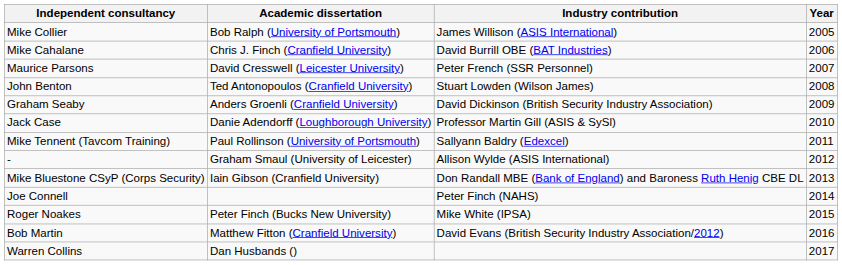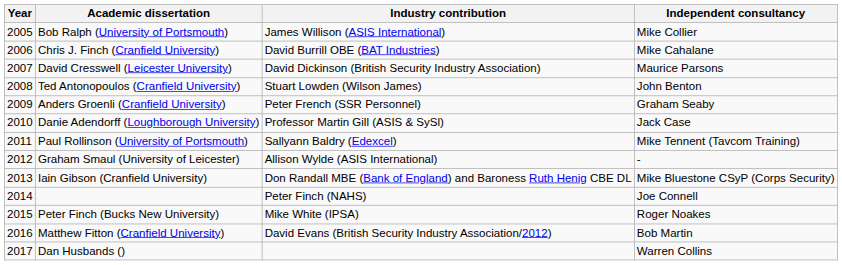columns swapped: Year <-> Independent consultancy
David Cresswell (Leicester University) | Industry contribution: Peter French (SSR Personnel) -> David Dickinson (British Security Industry Association)
Anders Groenli (Cranfield University) | Industry contribution: David Dickinson (British Security Industry Association) -> Peter French (SSR Personnel)
